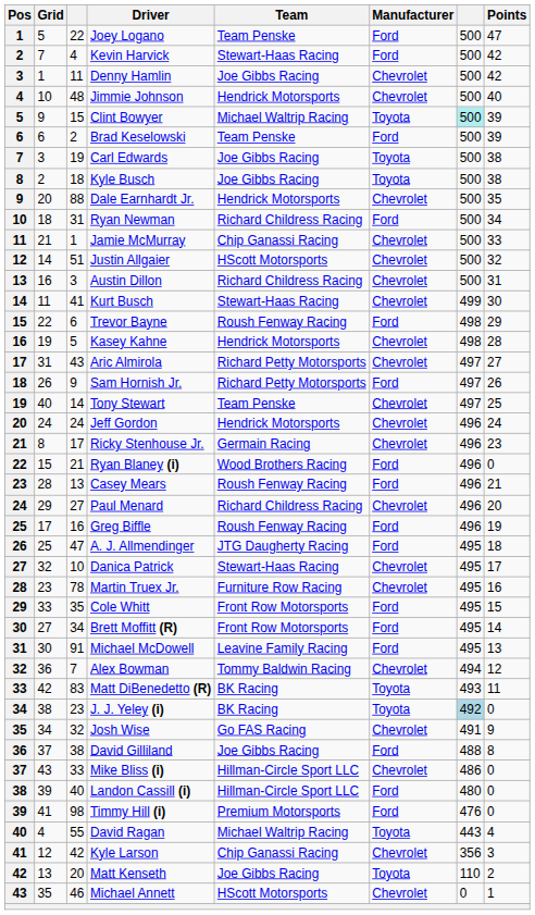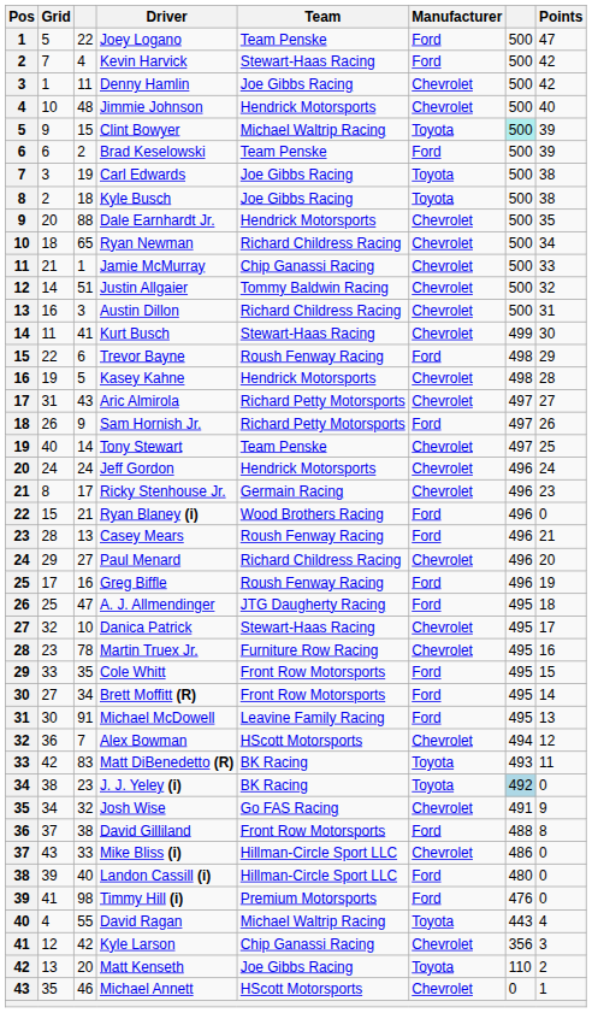Ryan Newman | column 3: 31 -> 65
Ryan Newman | Manufacturer: Ford -> Chevrolet
Justin Allgaier | Team: HScott Motorsports -> Tommy Baldwin Racing
Alex Bowman | Team: Tommy Baldwin Racing -> HScott Motorsports
David Gilliland | Team: Joe Gibbs Racing -> Front Row Motorsports
